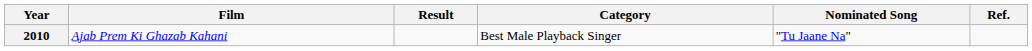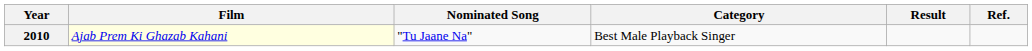columns swapped: Nominated Song <-> Result
2010 | Film: no background -> lightyellow background
